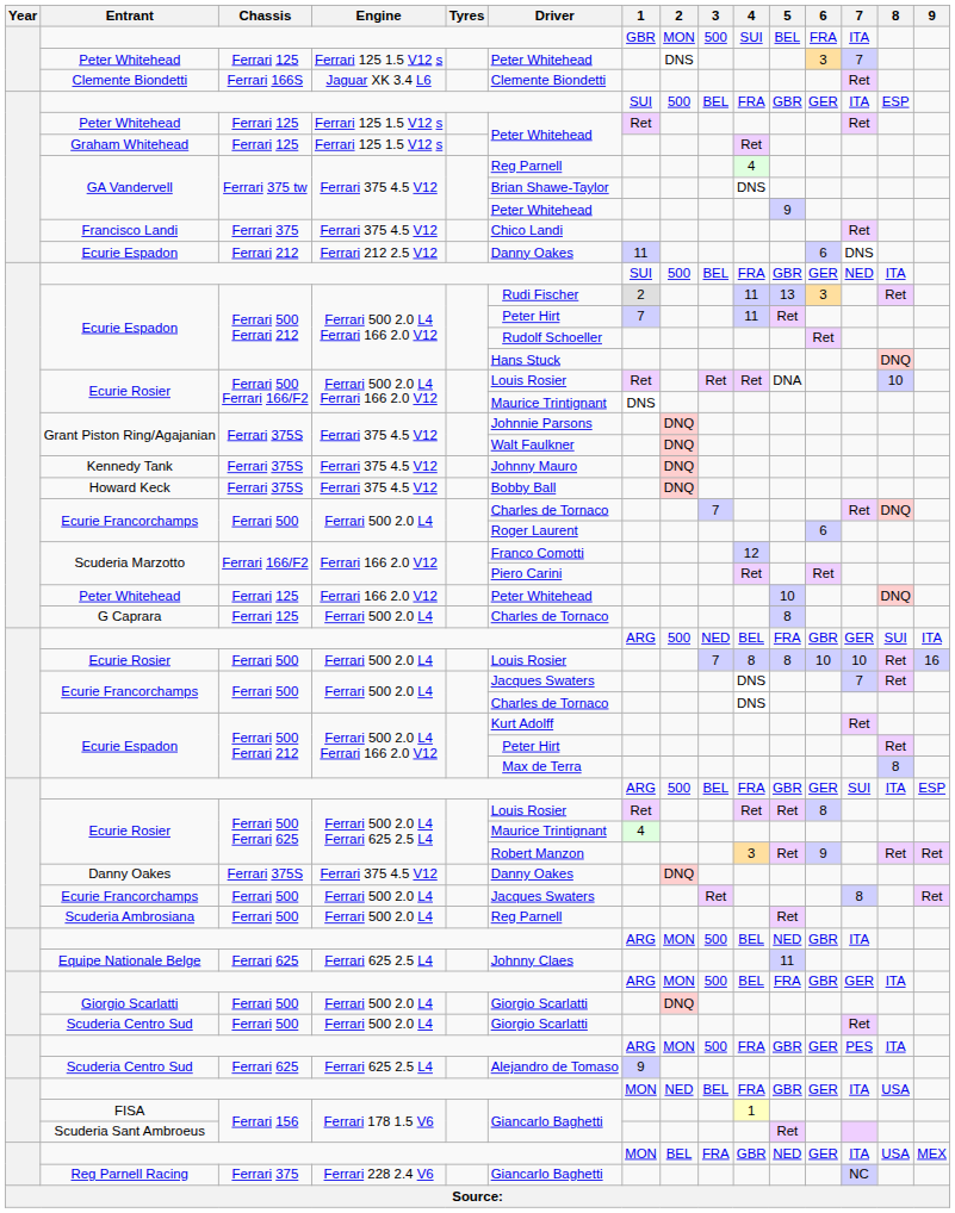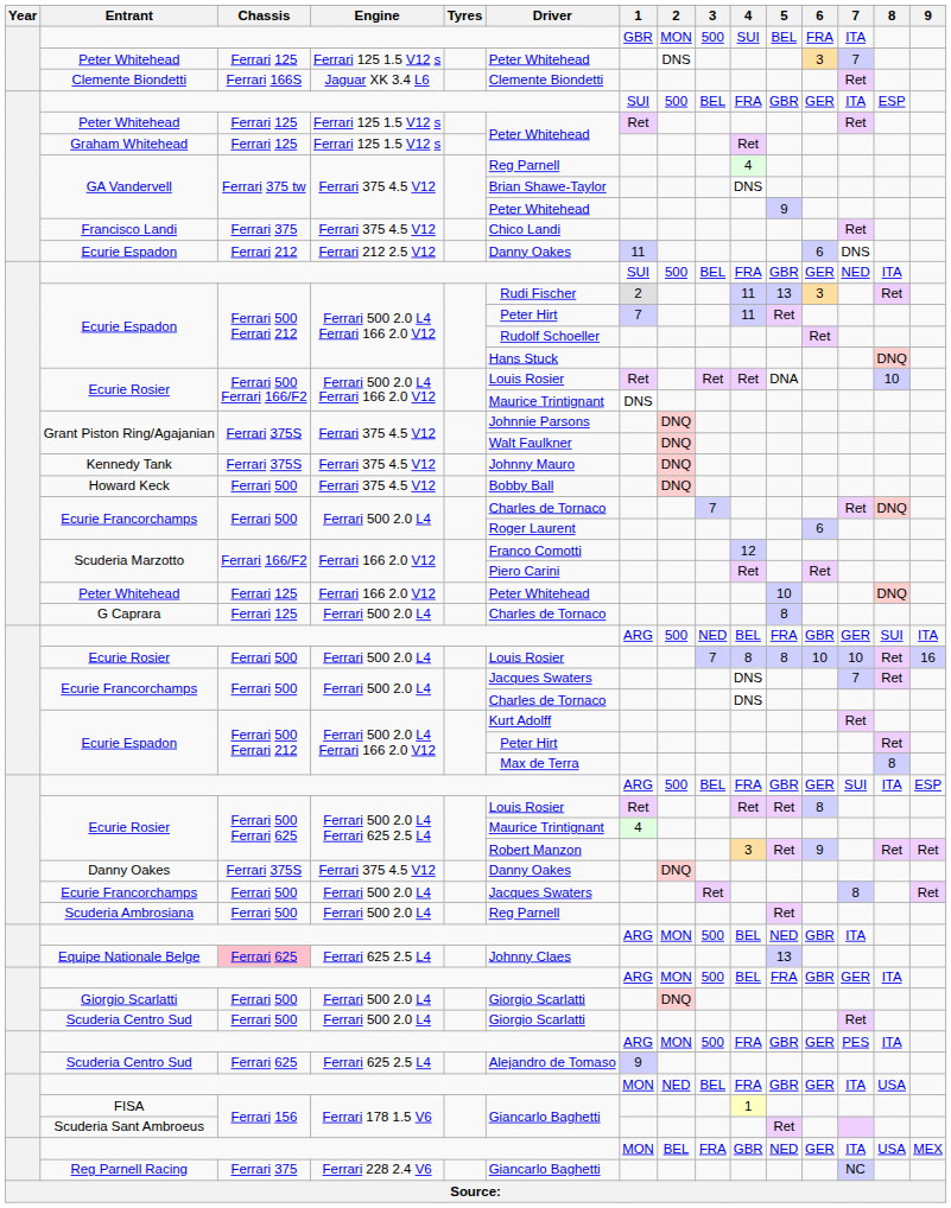Howard Keck | Chassis: Ferrari 375S -> Ferrari 500
Equipe Nationale Belge | Chassis: no background -> pink background
Equipe Nationale Belge | 5: 11 -> 13
